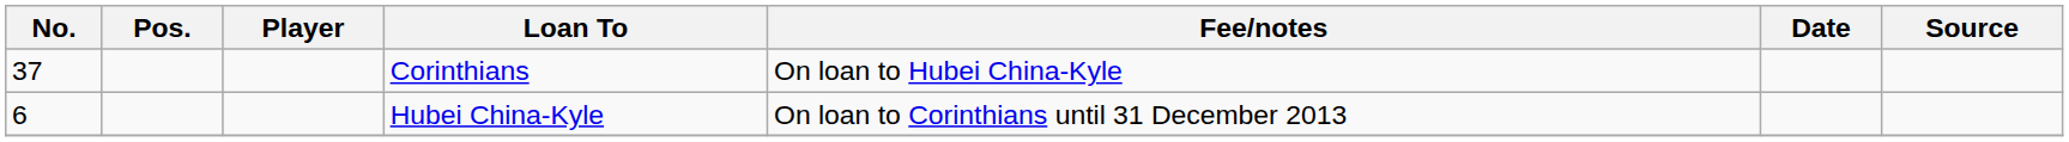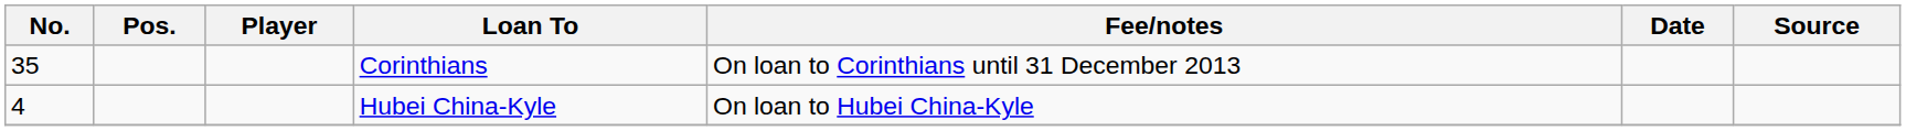Corinthians | No.: 37 -> 35
Corinthians | Fee/notes: On loan to Hubei China-Kyle -> On loan to Corinthians until 31 December 2013
Hubei China-Kyle | No.: 6 -> 4
Hubei China-Kyle | Fee/notes: On loan to Corinthians until 31 December 2013 -> On loan to Hubei China-Kyle
